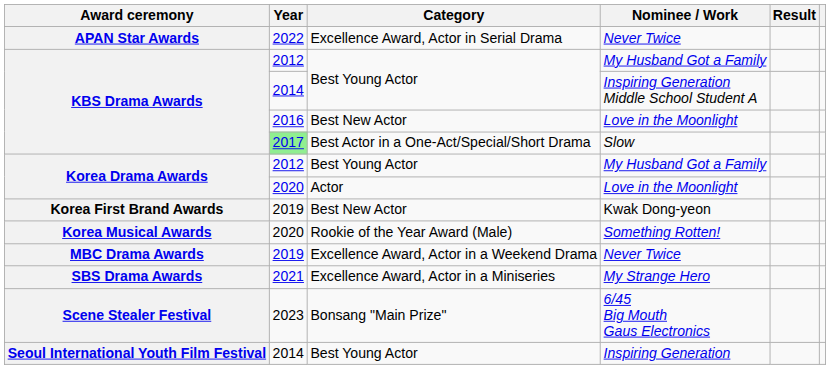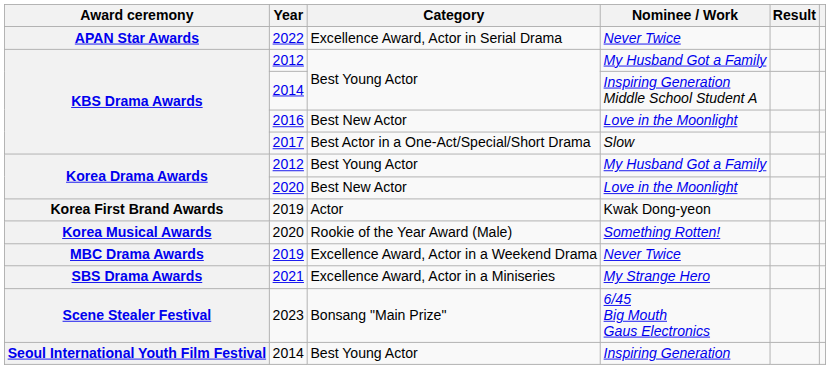Slow | Year: lightgreen background -> no background
Korea Drama Awards / Love in the Moonlight | Category: Actor -> Best New Actor
Kwak Dong-yeon | Category: Best New Actor -> Actor
